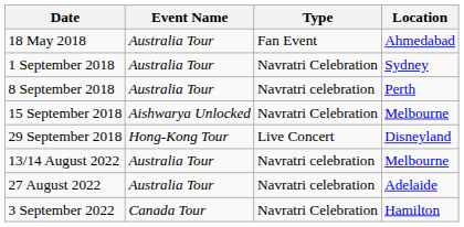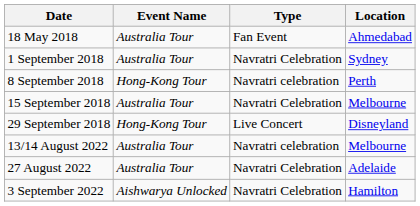8 September 2018 | Event Name: Australia Tour -> Hong-Kong Tour
15 September 2018 | Event Name: Aishwarya Unlocked -> Australia Tour
27 August 2022 | Type: Navratri celebration -> Navratri Celebration
3 September 2022 | Event Name: Canada Tour -> Aishwarya Unlocked
